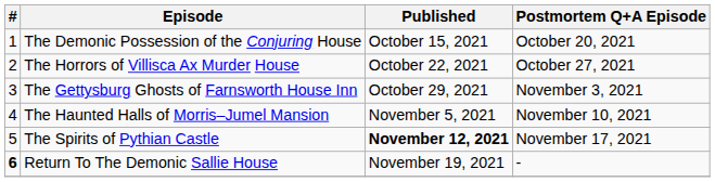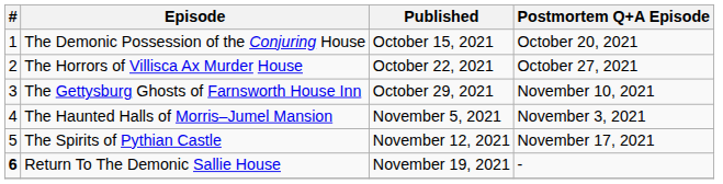The Gettysburg Ghosts of Farnsworth House Inn | Postmortem Q+A Episode: November 3, 2021 -> November 10, 2021
The Haunted Halls of Morris–Jumel Mansion | Postmortem Q+A Episode: November 10, 2021 -> November 3, 2021
The Spirits of Pythian Castle | Published: bold -> normal
